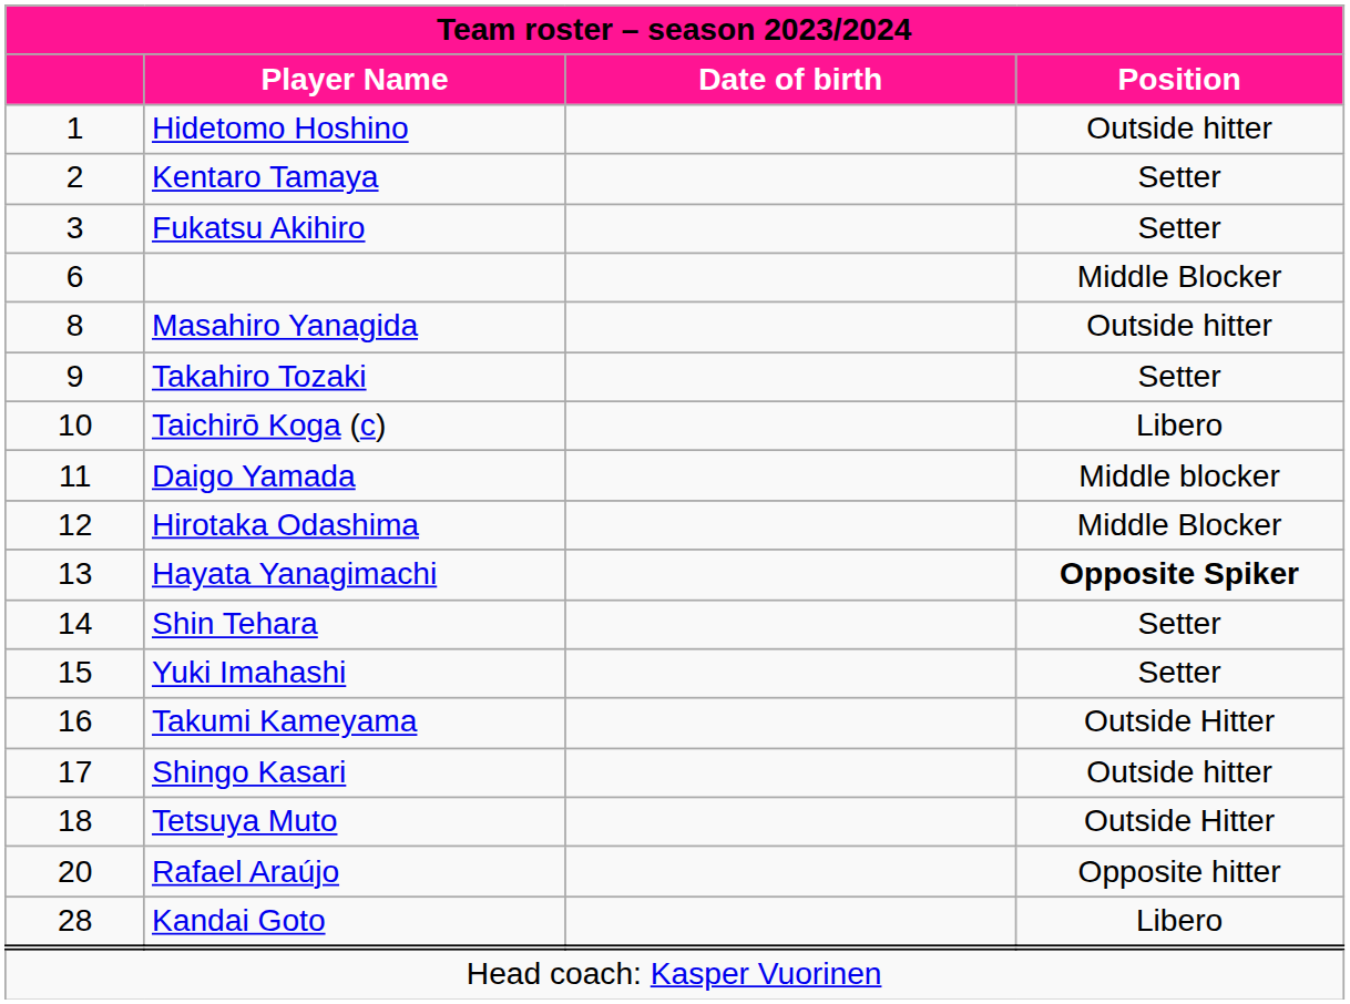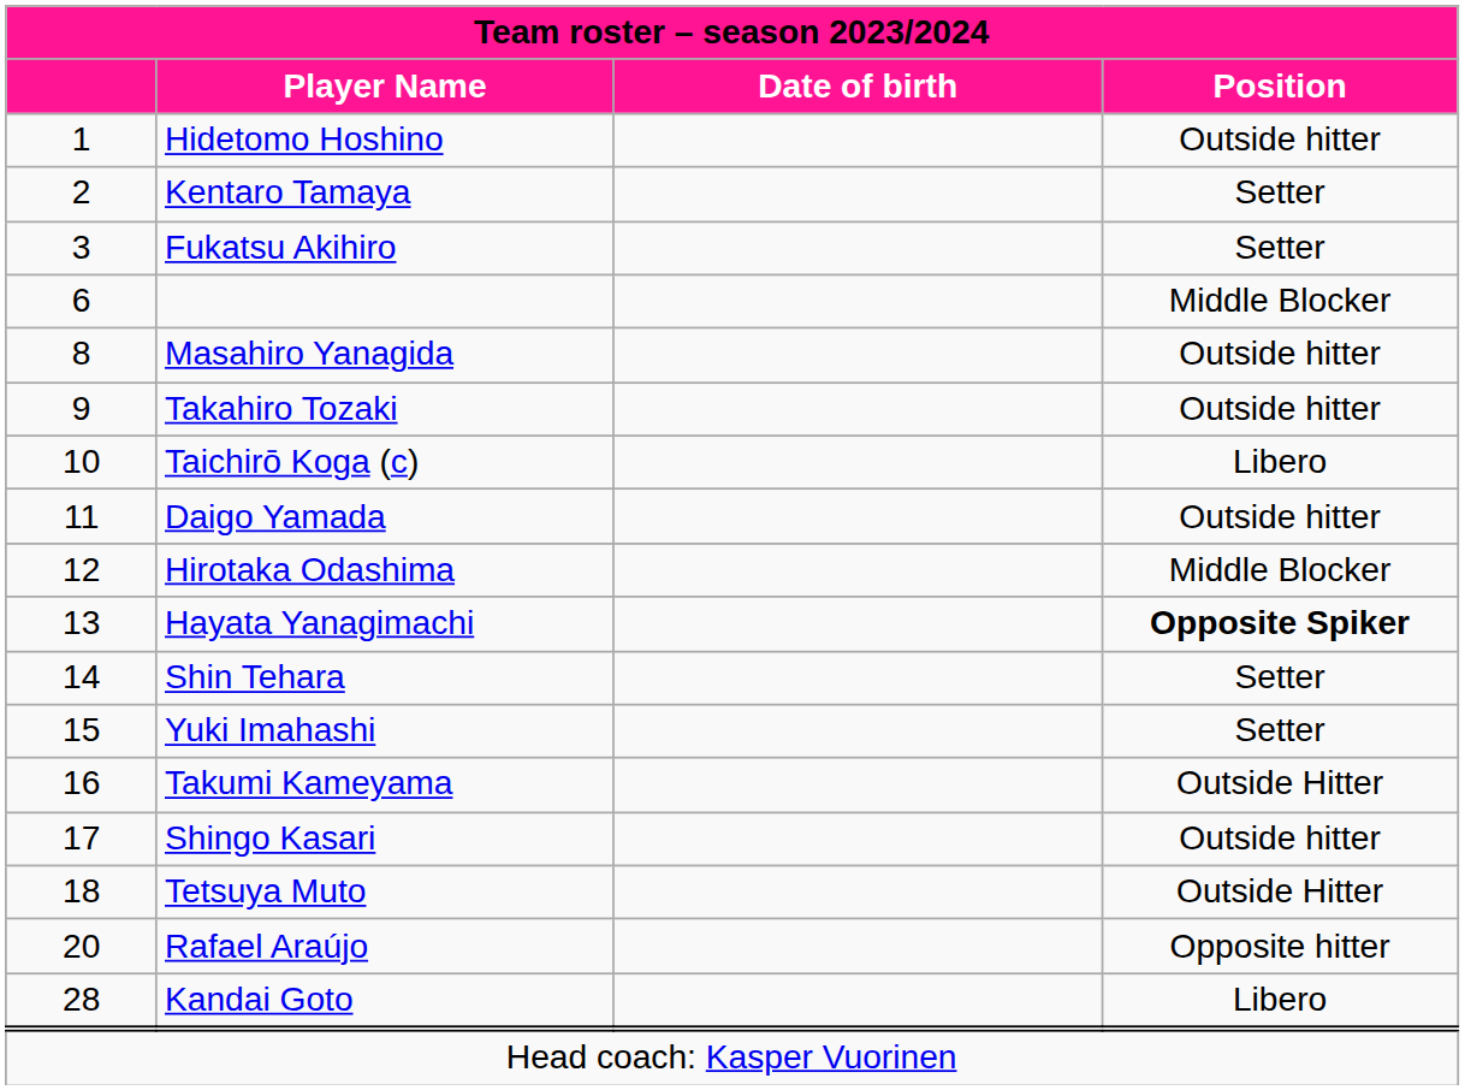Takahiro Tozaki | Position: Setter -> Outside hitter
Daigo Yamada | Position: Middle blocker -> Outside hitter
